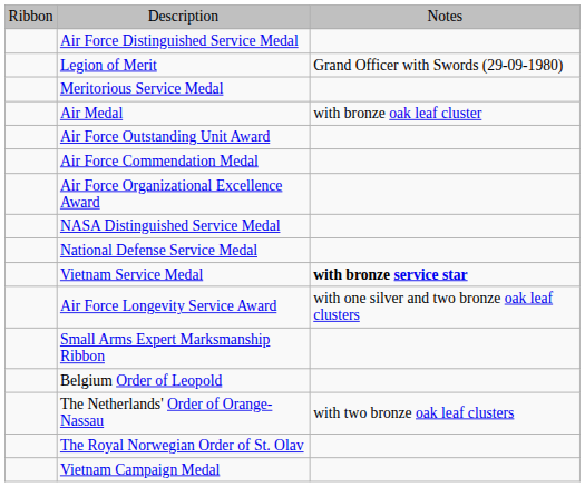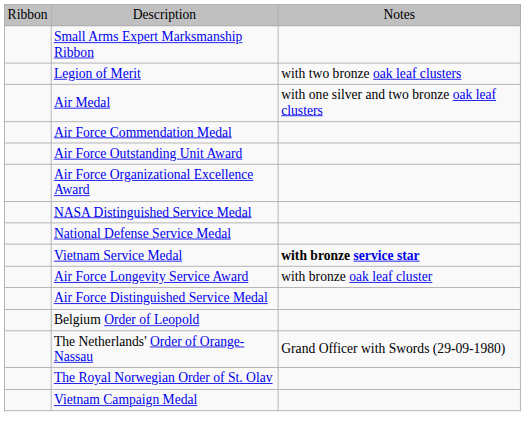rows swapped: Air Force Distinguished Service Medal <-> Small Arms Expert Marksmanship Ribbon
Legion of Merit | column 3: Grand Officer with Swords (29-09-1980) -> with two bronze oak leaf clusters
- row: Meritorious Service Medal
Air Medal | column 3: with bronze oak leaf cluster -> with one silver and two bronze oak leaf clusters
rows swapped: Air Force Commendation Medal <-> Air Force Outstanding Unit Award
Air Force Longevity Service Award | column 3: with one silver and two bronze oak leaf clusters -> with bronze oak leaf cluster
The Netherlands' Order of Orange-Nassau | column 3: with two bronze oak leaf clusters -> Grand Officer with Swords (29-09-1980)
